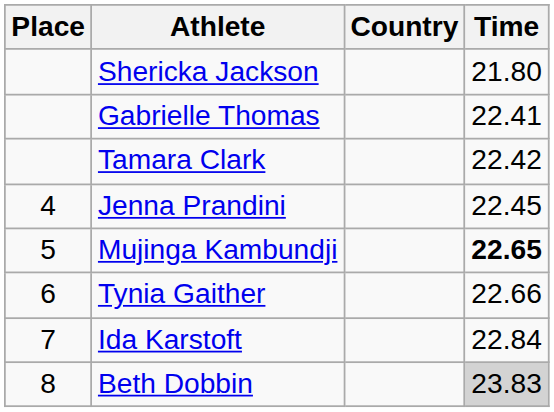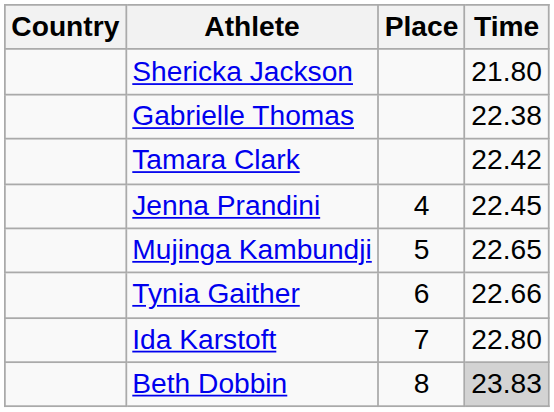columns swapped: Place <-> Country
Gabrielle Thomas | Time: 22.41 -> 22.38
Mujinga Kambundji | Time: bold -> normal
Ida Karstoft | Time: 22.84 -> 22.80
